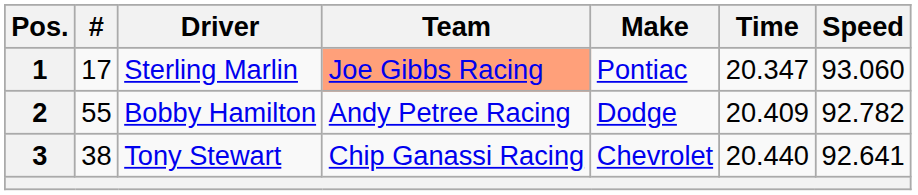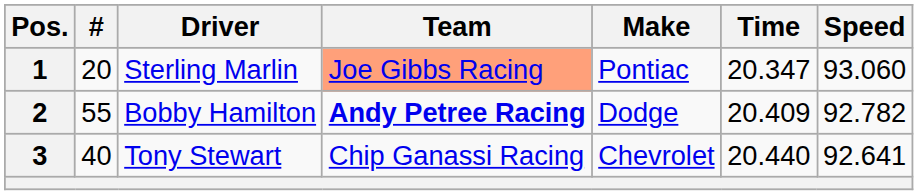1 | #: 17 -> 20
2 | Team: normal -> bold
3 | #: 38 -> 40
